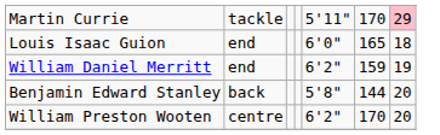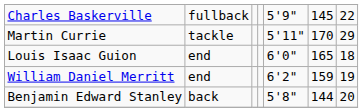+ row: Charles Baskerville | fullback | 5'9" | 145 | 22
Martin Currie | column 7: pink background -> no background
- row: William Preston Wooten | centre | 6'2" | 170 | 20
